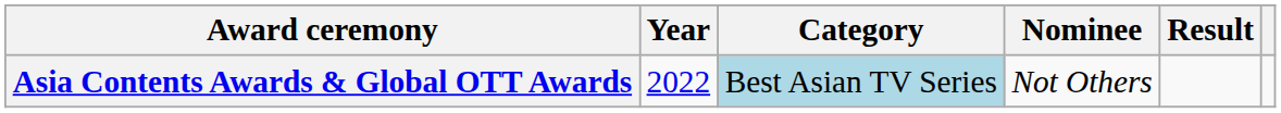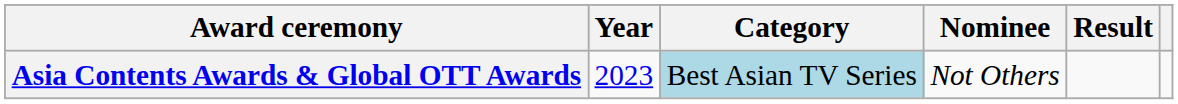Asia Contents Awards & Global OTT Awards | Year: 2022 -> 2023
